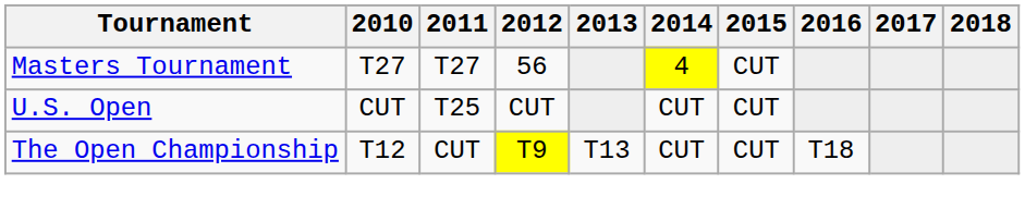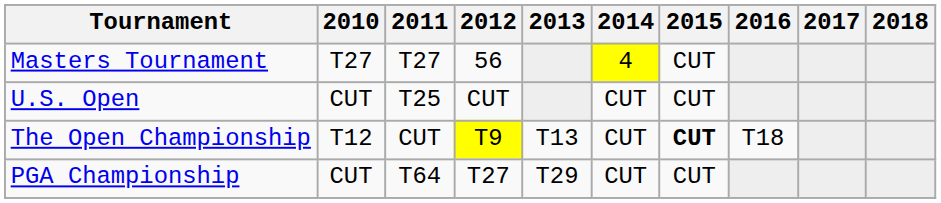The Open Championship | 2015: normal -> bold
+ row: PGA Championship | CUT | T64 | T27 | T29 | CUT | CUT
